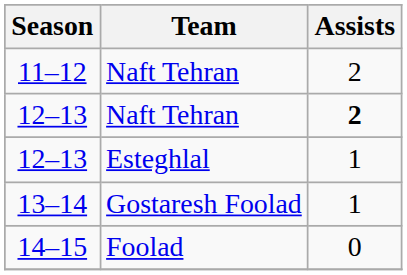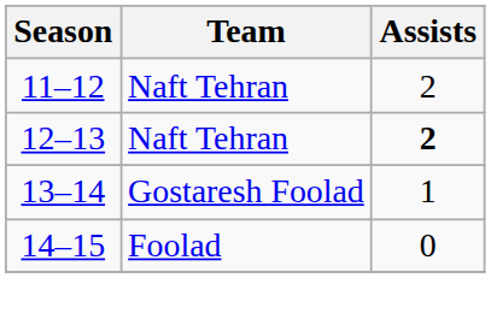- row: 12–13 | Esteghlal | 1
